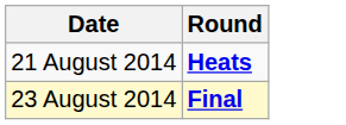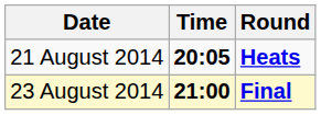+ column: Time | 20:05 | 21:00
